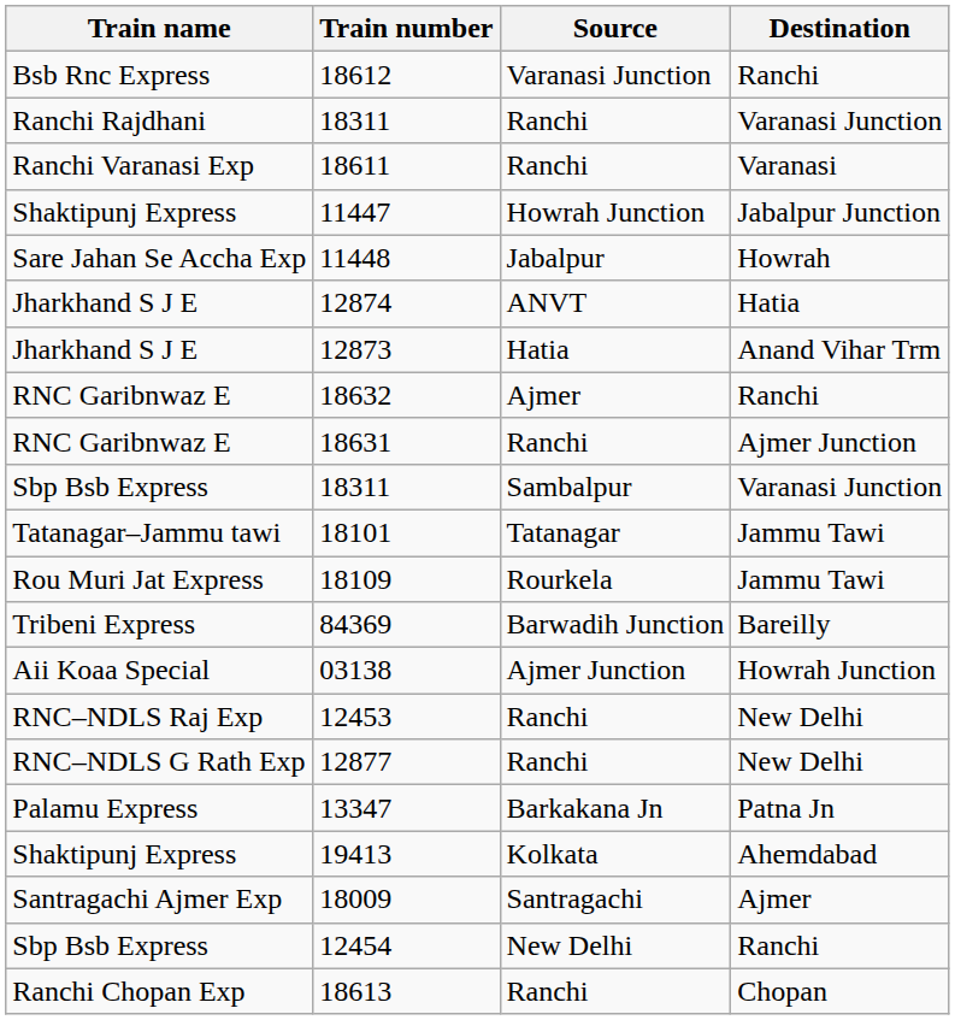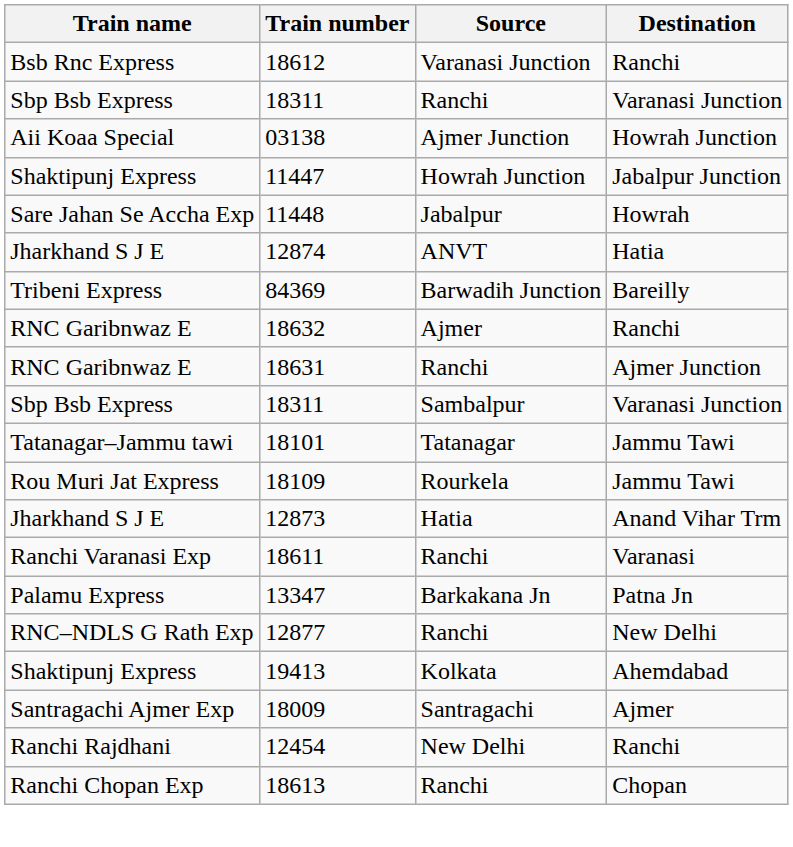18311 / Ranchi | Train name: Ranchi Rajdhani -> Sbp Bsb Express
rows swapped: 03138 <-> 18611
rows swapped: 12873 <-> 84369
- row: RNC–NDLS Raj Exp | 12453 | Ranchi | New Delhi
rows swapped: 12877 <-> 13347
12454 | Train name: Sbp Bsb Express -> Ranchi Rajdhani
